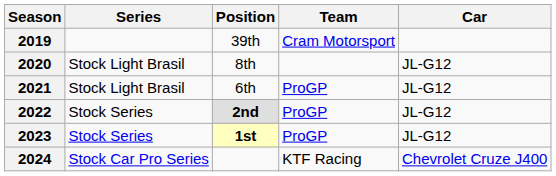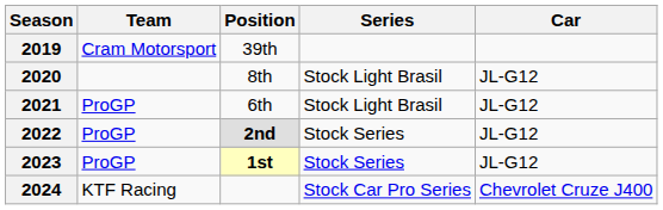columns swapped: Series <-> Team
